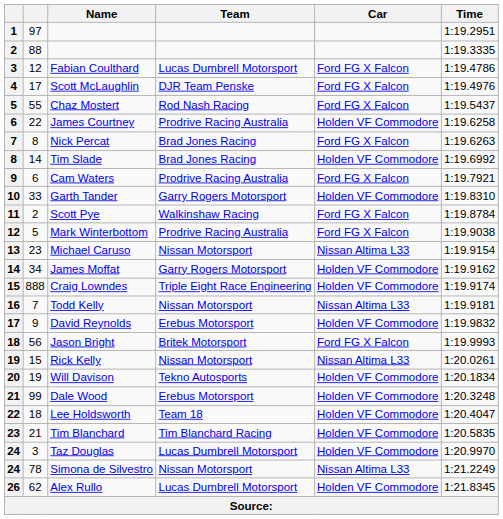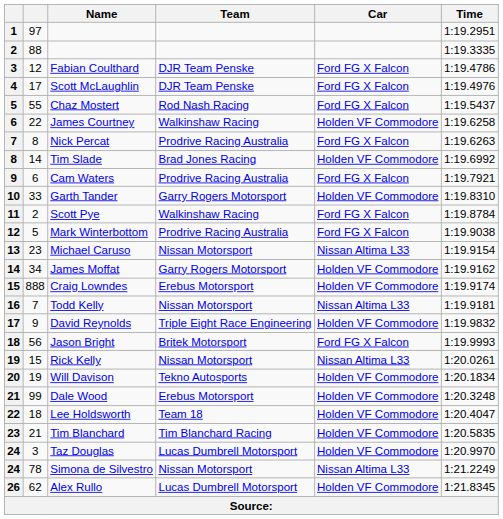Fabian Coulthard | Team: Lucas Dumbrell Motorsport -> DJR Team Penske
James Courtney | Team: Prodrive Racing Australia -> Walkinshaw Racing
Nick Percat | Team: Brad Jones Racing -> Prodrive Racing Australia
Craig Lowndes | Team: Triple Eight Race Engineering -> Erebus Motorsport
David Reynolds | Team: Erebus Motorsport -> Triple Eight Race Engineering
